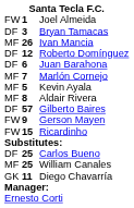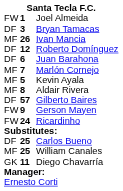Ricardinho | column 2: 15 -> 24
